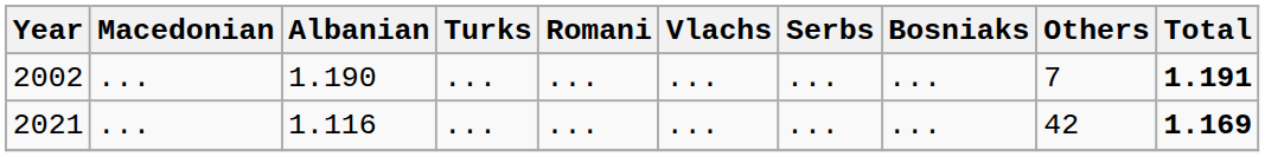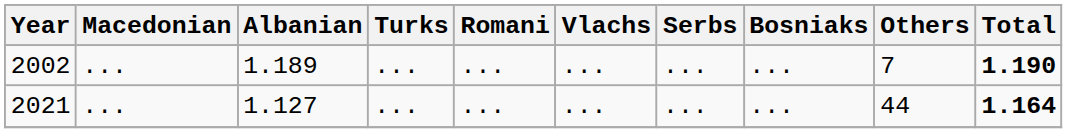2002 | Albanian: 1.190 -> 1.189
2002 | Total: 1.191 -> 1.190
2021 | Albanian: 1.116 -> 1.127
2021 | Others: 42 -> 44
2021 | Total: 1.169 -> 1.164
